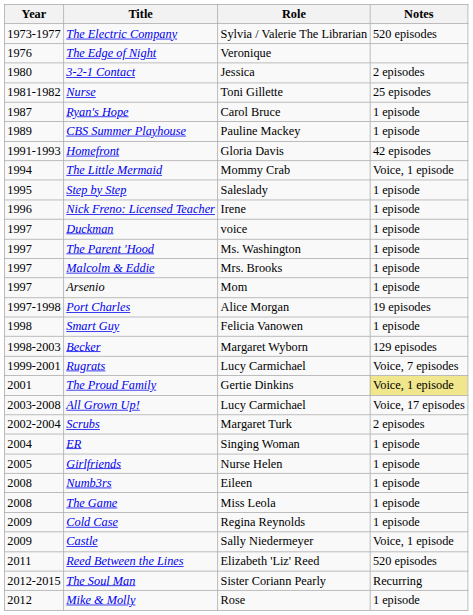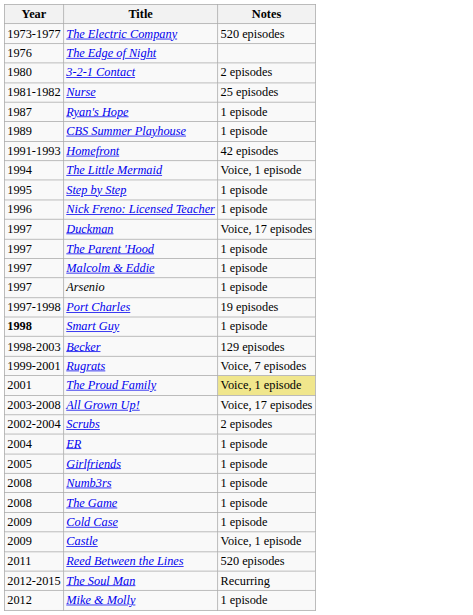- column: Role | Sylvia / Valerie The Librarian | Veronique | Jessica | Toni Gillette | Carol Bruce | Pauline Mackey | Gloria Davis | Mommy Crab | Saleslady | Irene | voice | Ms. Washington | Mrs. Brooks | Mom | Alice Morgan | Felicia Vanowen | Margaret Wyborn | Lucy Carmichael | Gertie Dinkins | Lucy Carmichael | Margaret Turk | Singing Woman | Nurse Helen | Eileen | Miss Leola | Regina Reynolds | Sally Niedermeyer | Elizabeth 'Liz' Reed | Sister Coriann Pearly | Rose
Duckman | Notes: 1 episode -> Voice, 17 episodes
Smart Guy | Year: normal -> bold
